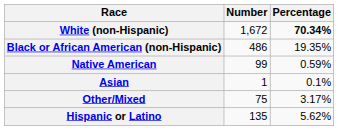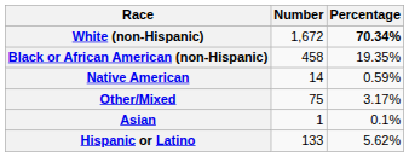Black or African American (non-Hispanic) | Number: 486 -> 458
Native American | Number: 99 -> 14
rows swapped: Asian <-> Other/Mixed
Hispanic or Latino | Number: 135 -> 133
